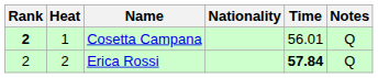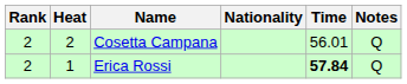Cosetta Campana | Rank: bold -> normal
Cosetta Campana | Heat: 1 -> 2
Erica Rossi | Heat: 2 -> 1
